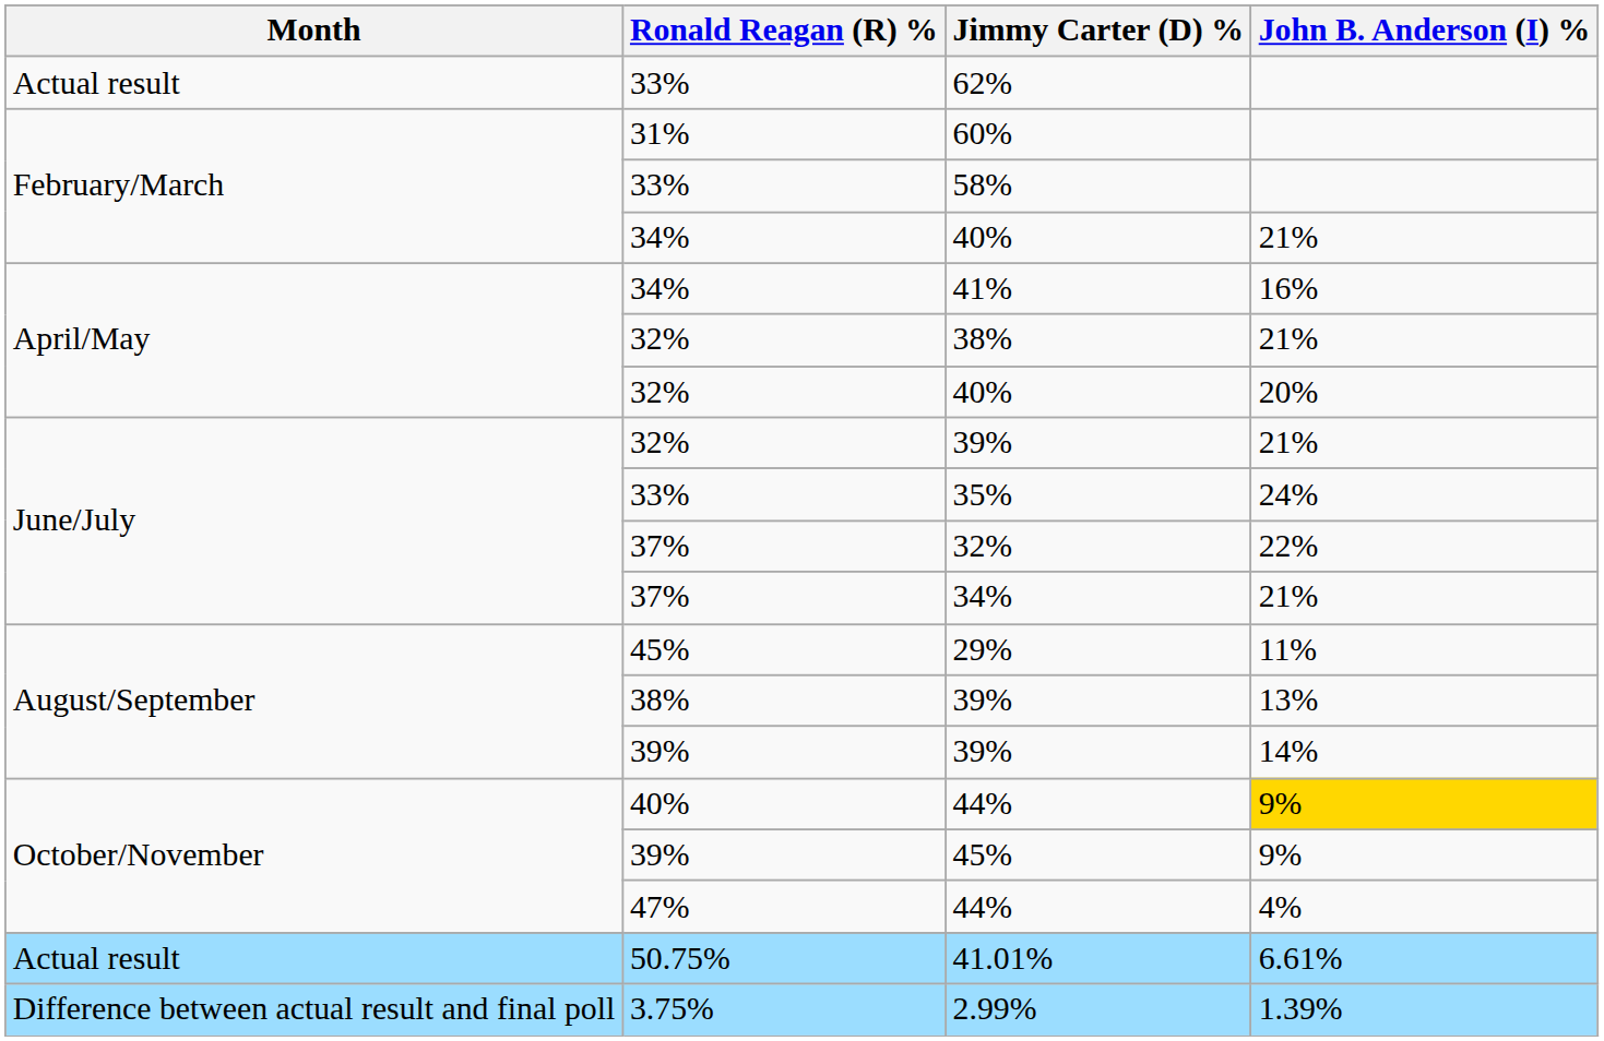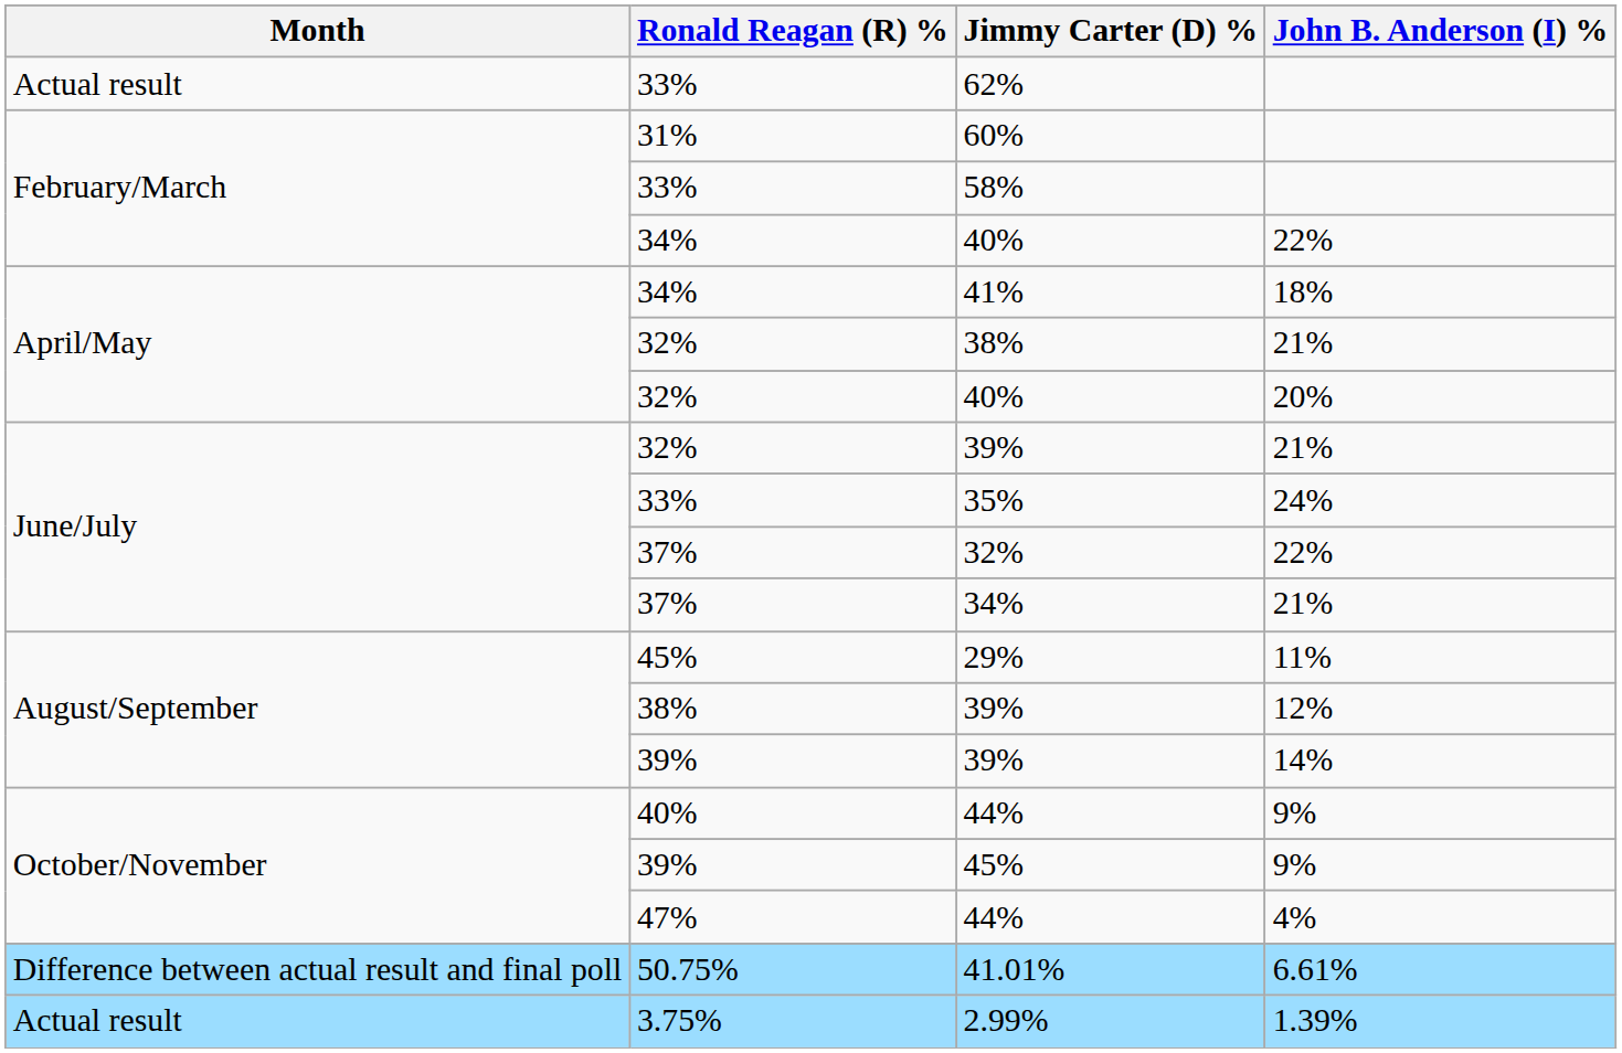34% / 40% | John B. Anderson (I) %: 21% -> 22%
41% | John B. Anderson (I) %: 16% -> 18%
38% / 39% | John B. Anderson (I) %: 13% -> 12%
40% / 44% | John B. Anderson (I) %: gold background -> no background
41.01% | Month: Actual result -> Difference between actual result and final poll
2.99% | Month: Difference between actual result and final poll -> Actual result
